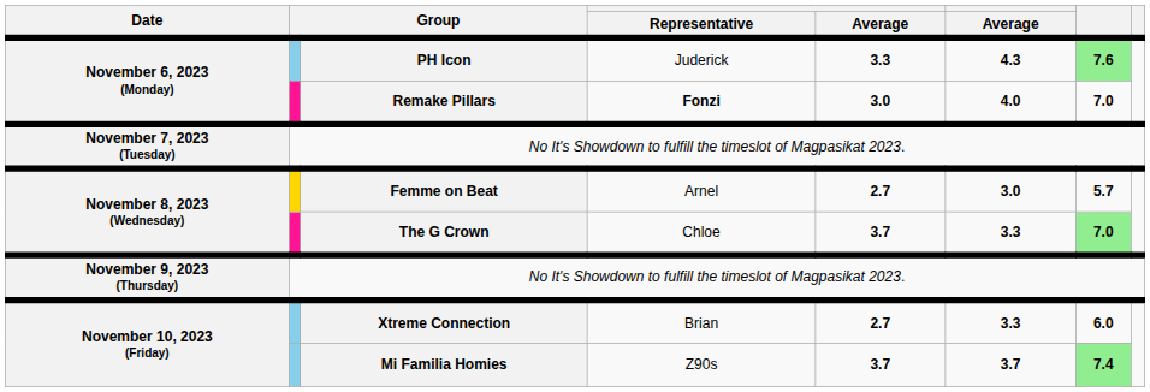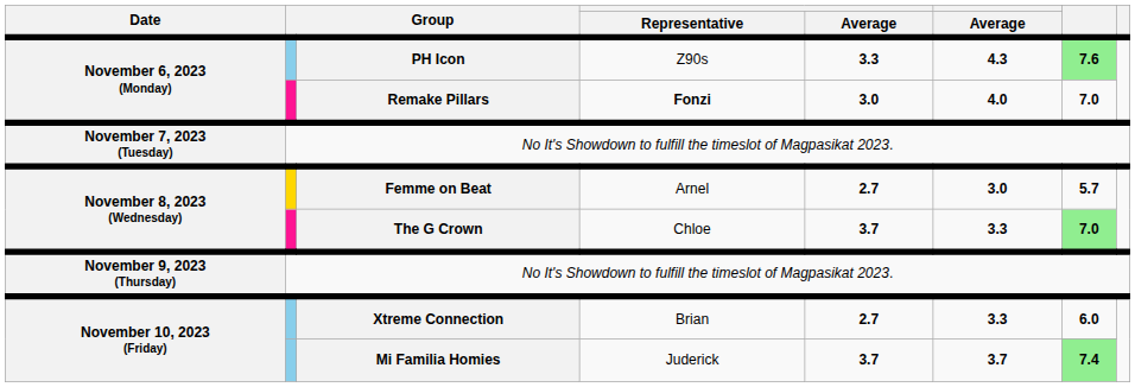PH Icon | Representative: Juderick -> Z90s
Mi Familia Homies | Representative: Z90s -> Juderick
